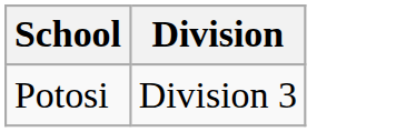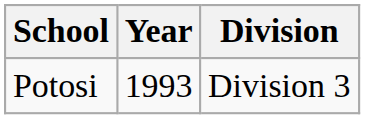+ column: Year | 1993
